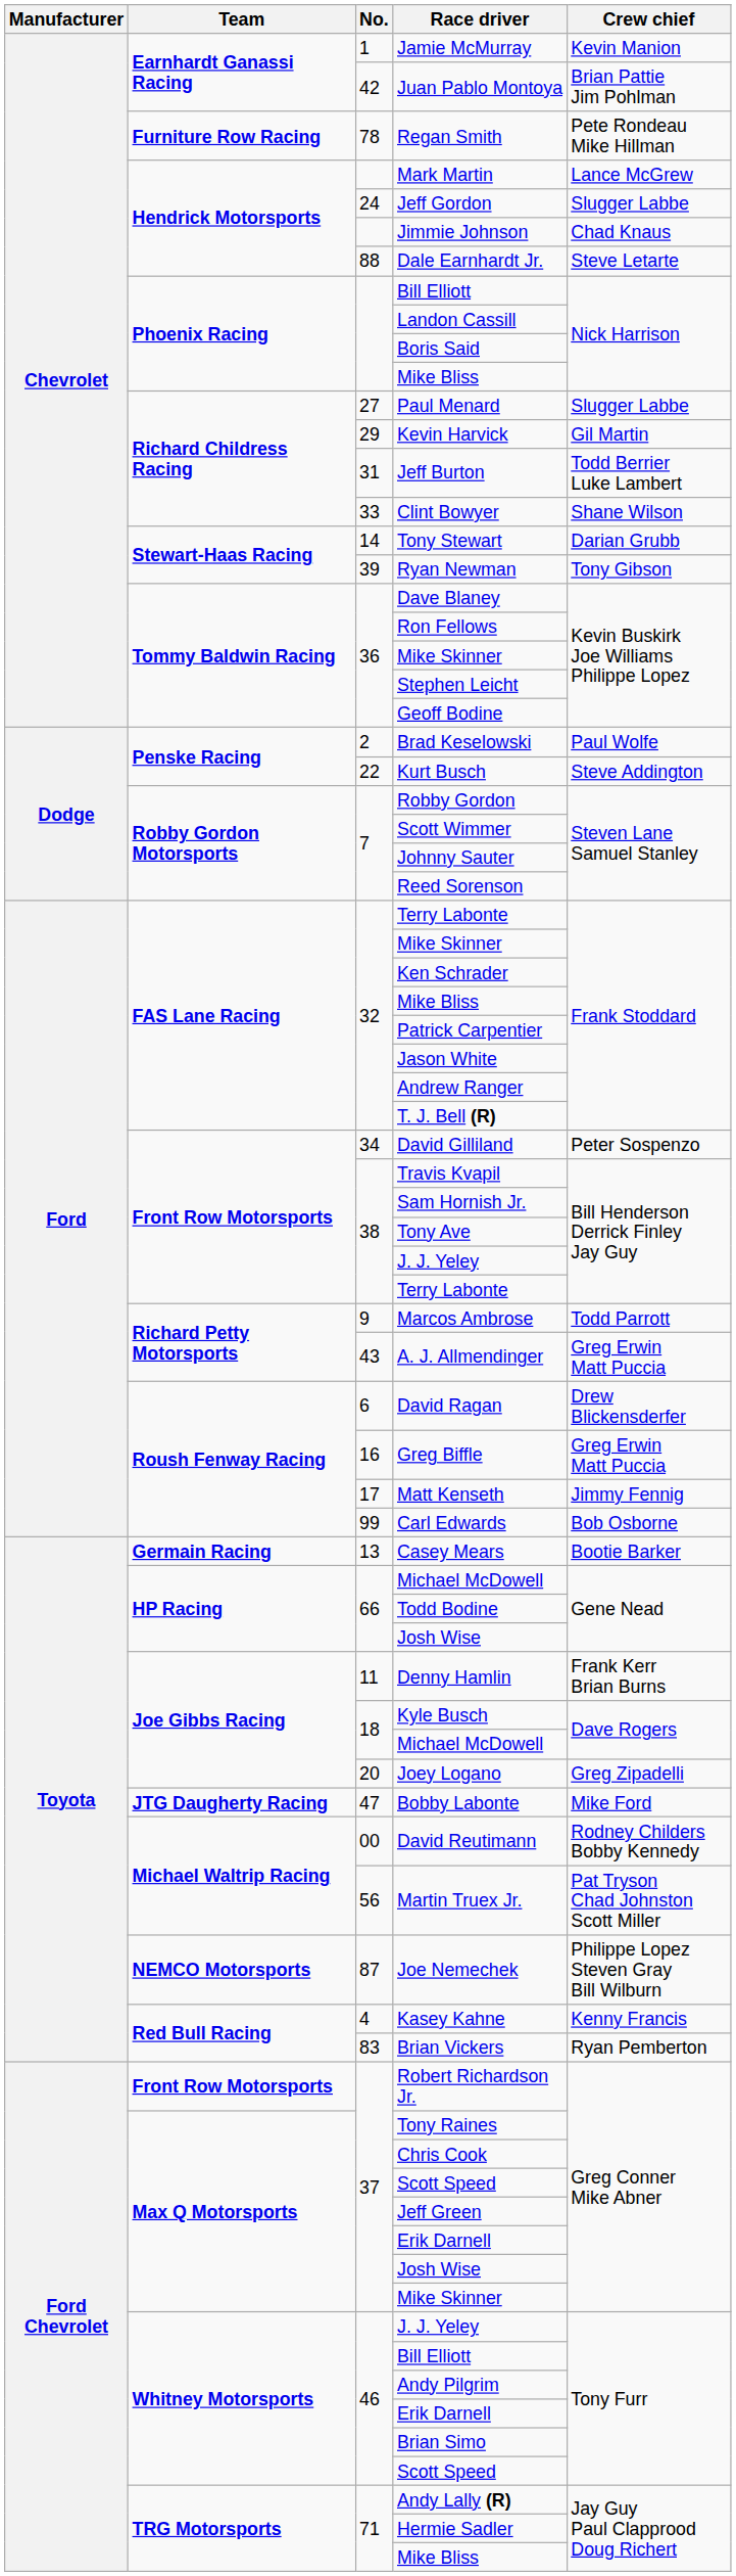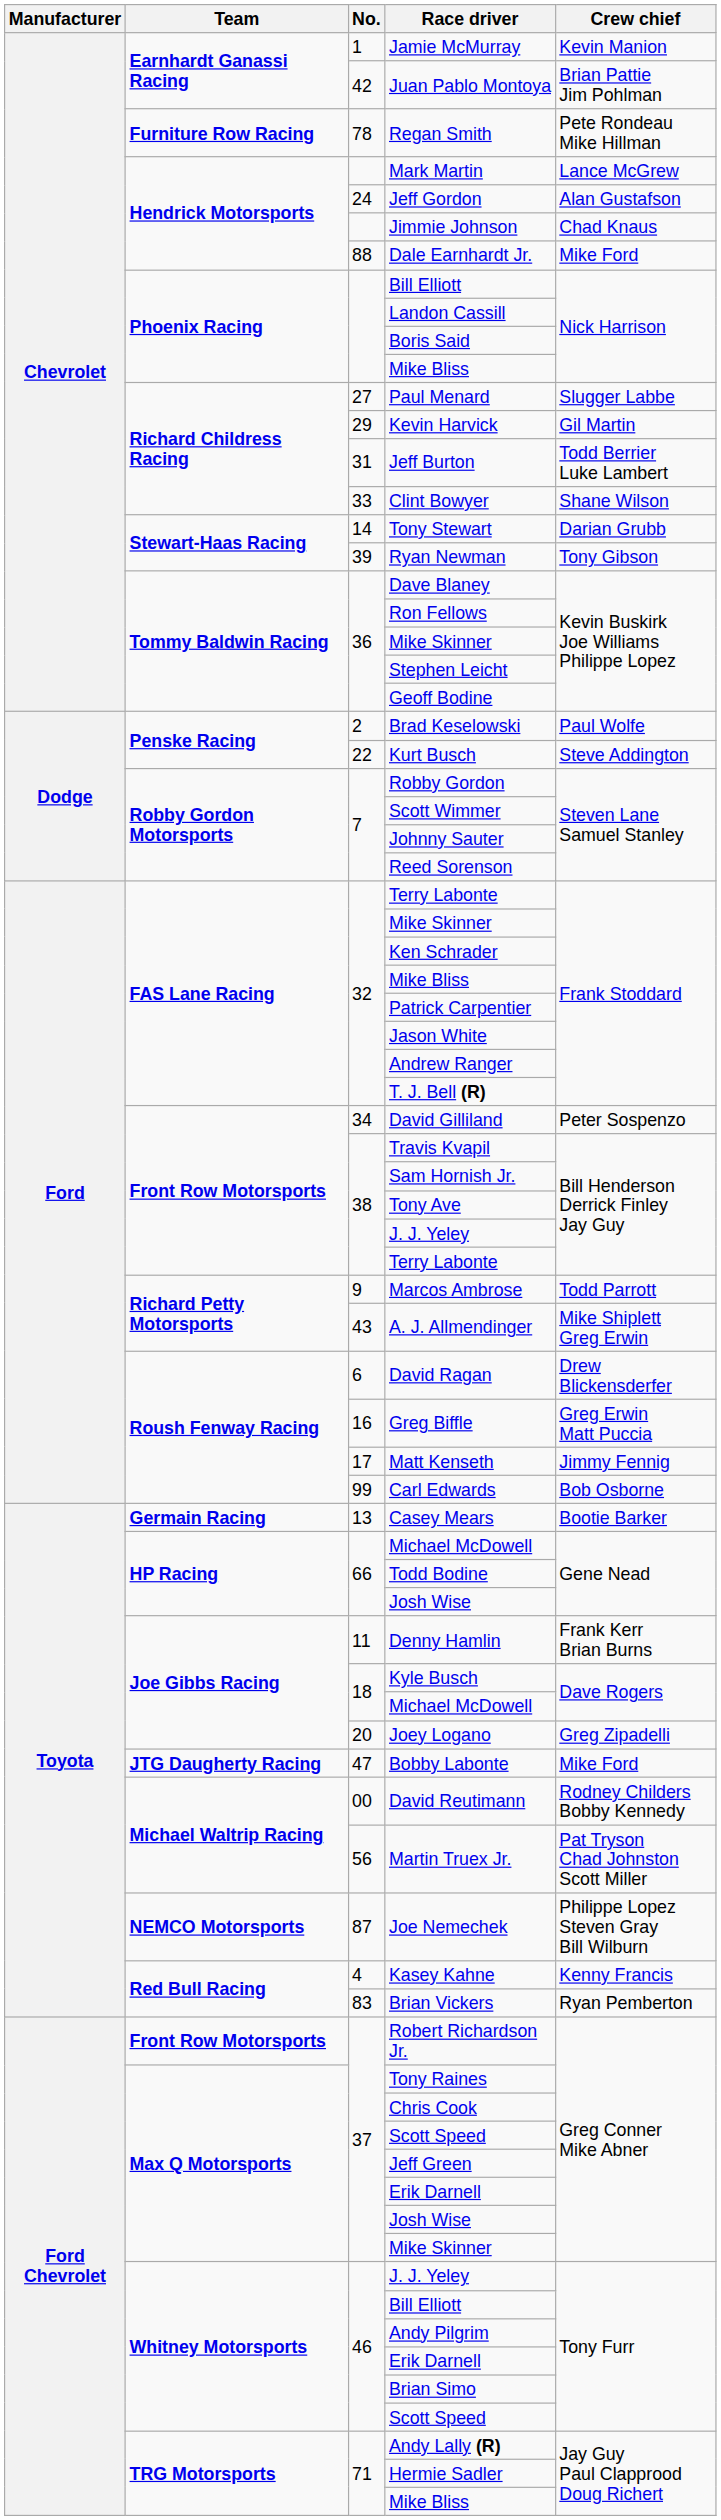Jeff Gordon | Crew chief: Slugger Labbe -> Alan Gustafson
Dale Earnhardt Jr. | Crew chief: Steve Letarte -> Mike Ford
A. J. Allmendinger | Crew chief: Greg Erwin Matt Puccia -> Mike Shiplett Greg Erwin
